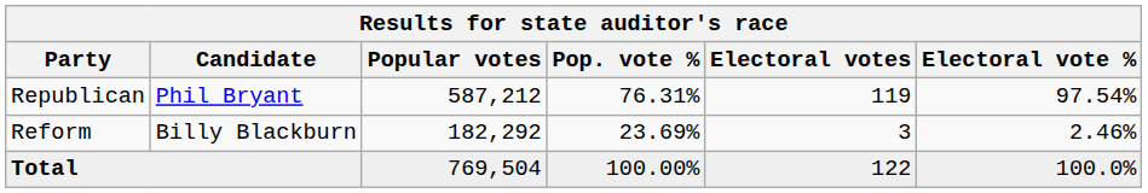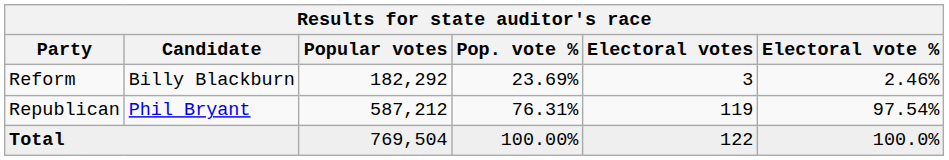rows swapped: Republican <-> Reform
